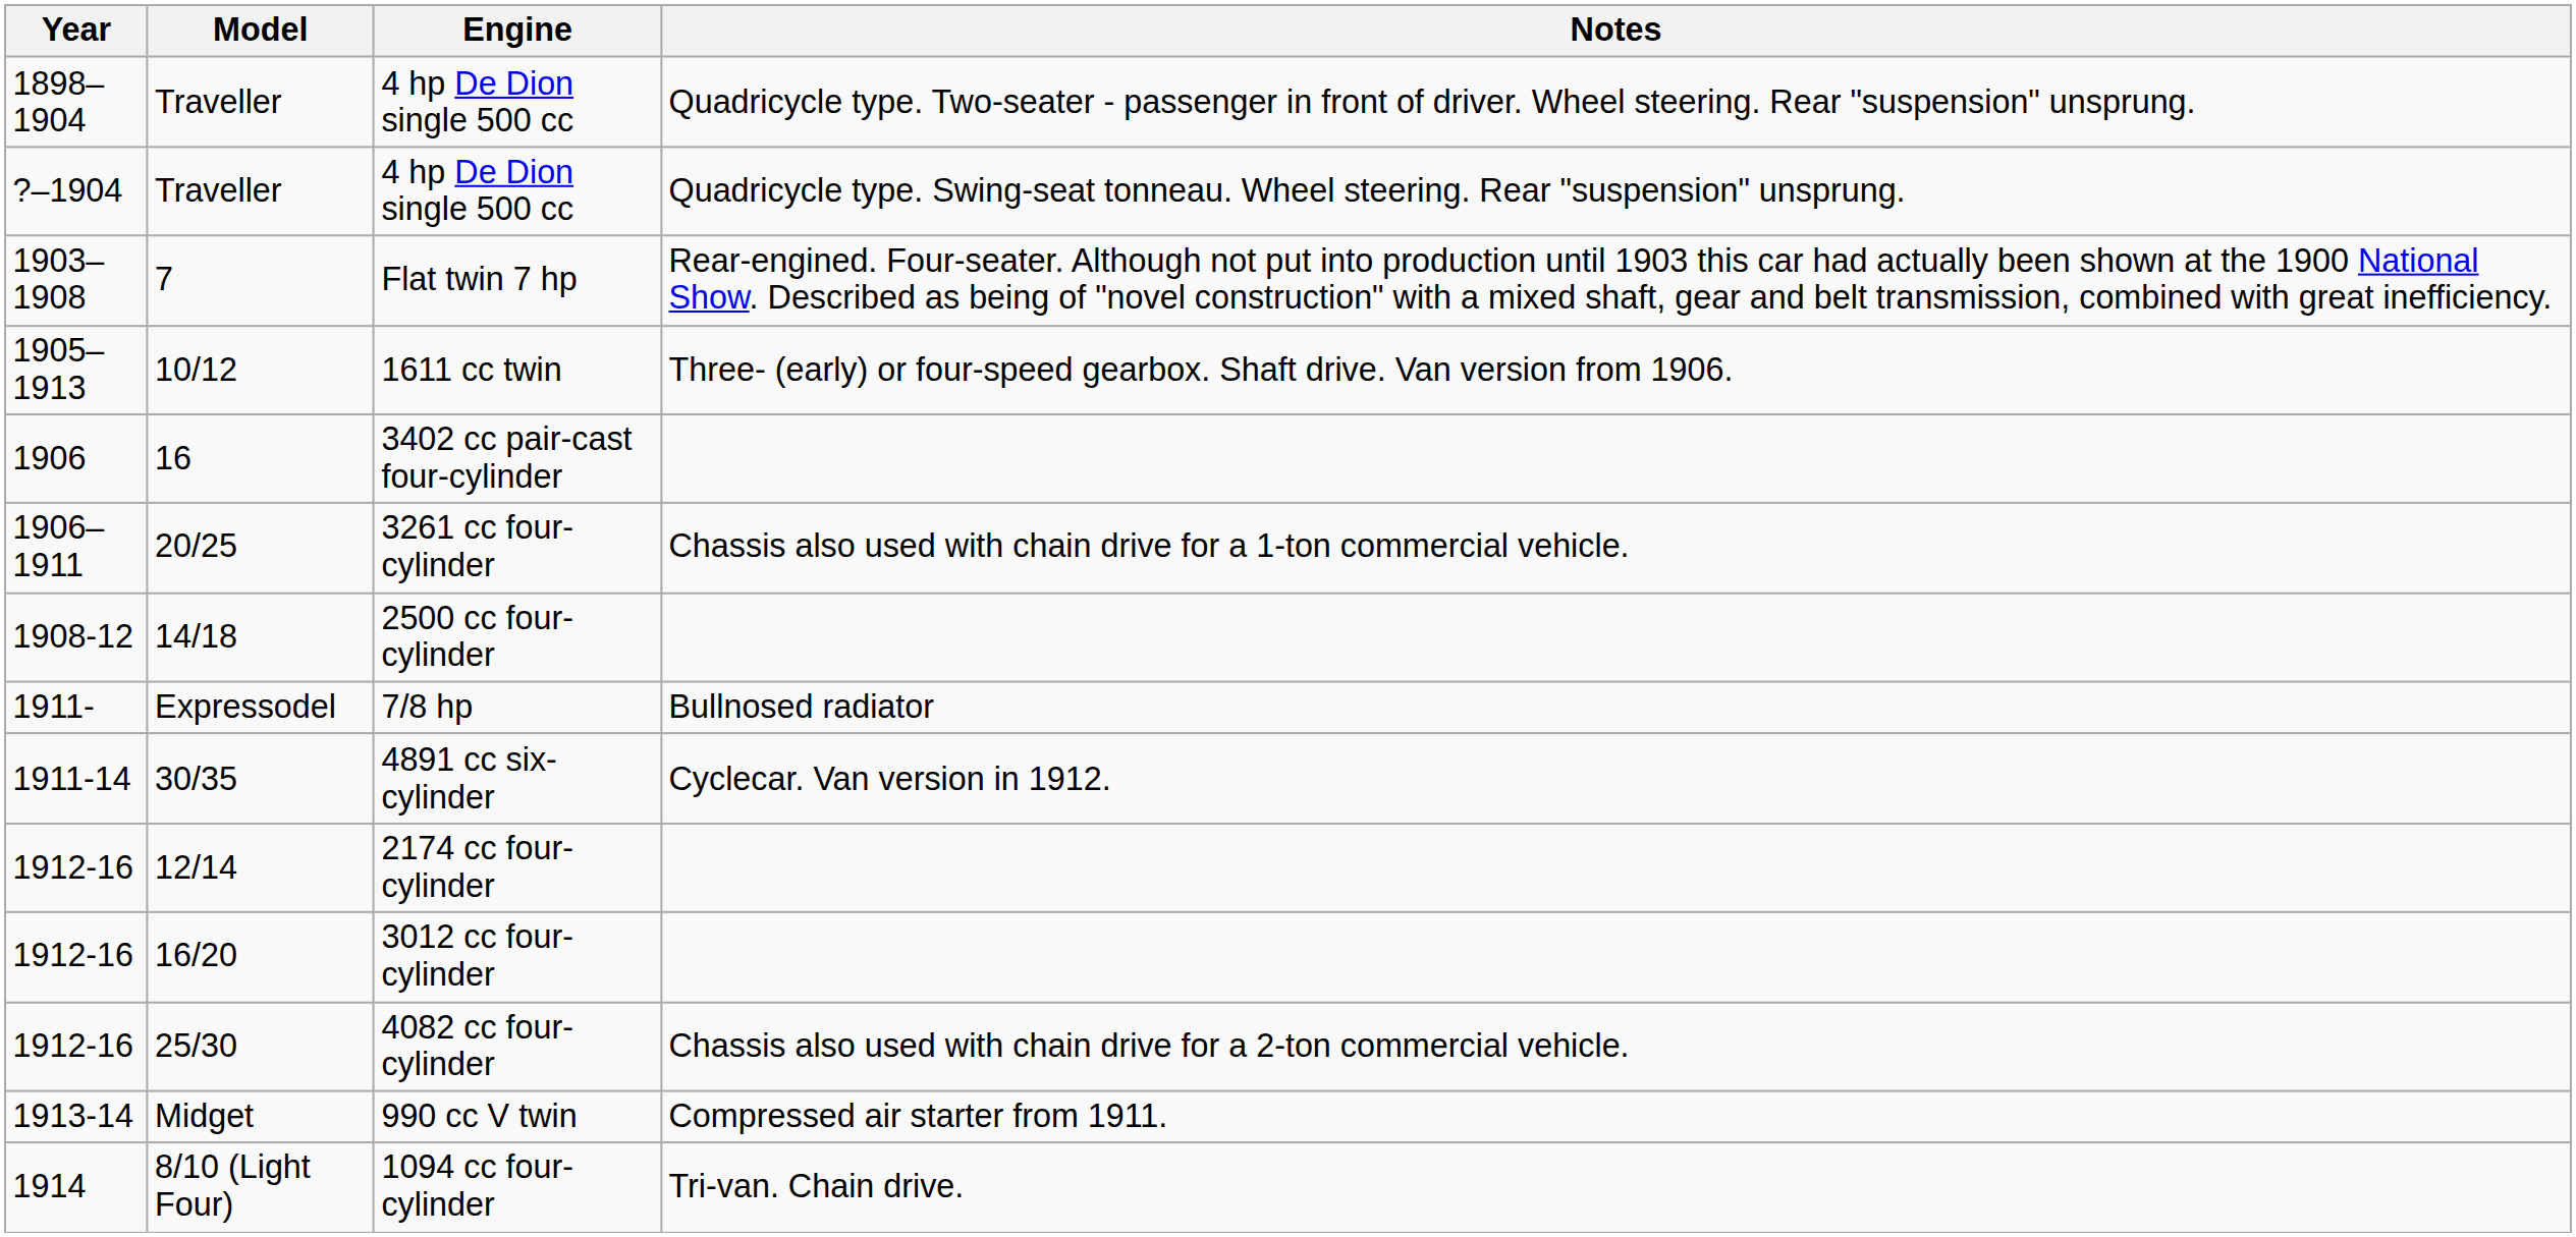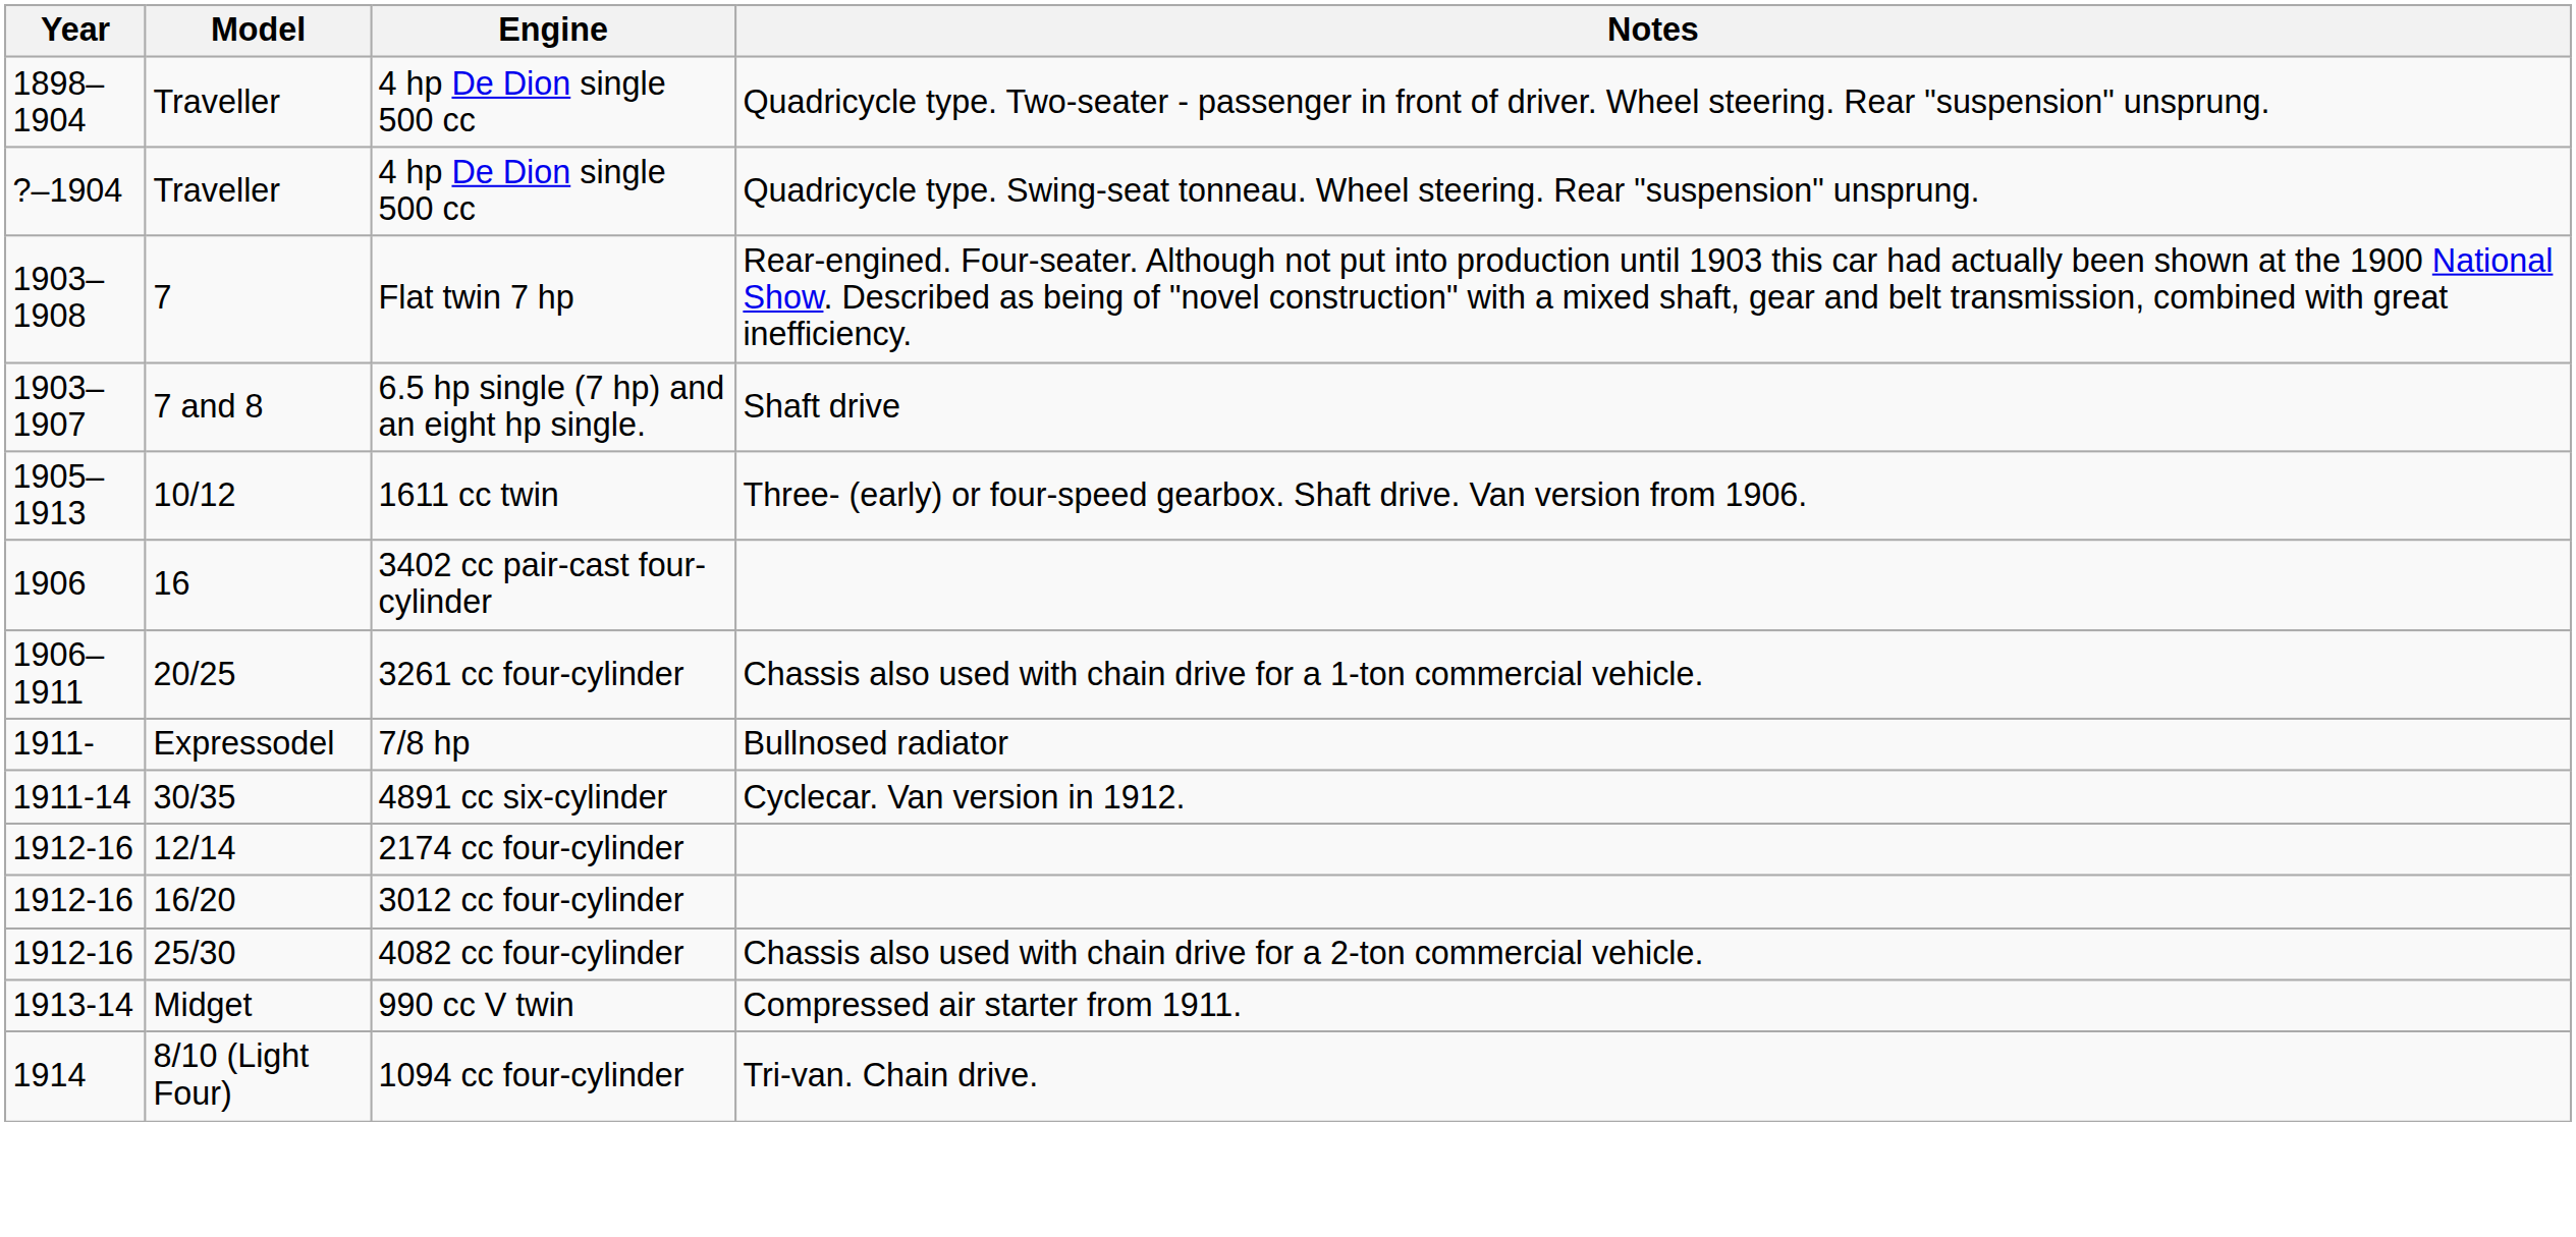+ row: 1903–1907 | 7 and 8 | 6.5 hp single (7 hp) and an eight hp single. | Shaft drive
- row: 1908-12 | 14/18 | 2500 cc four-cylinder
